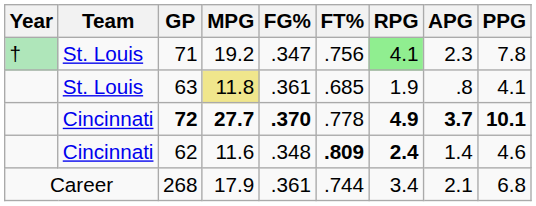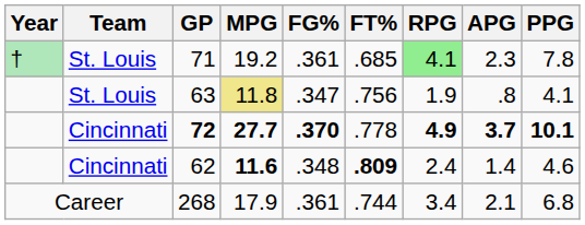71 | FG%: .347 -> .361
71 | FT%: .756 -> .685
63 | FG%: .361 -> .347
63 | FT%: .685 -> .756
62 | MPG: normal -> bold
62 | RPG: bold -> normal
